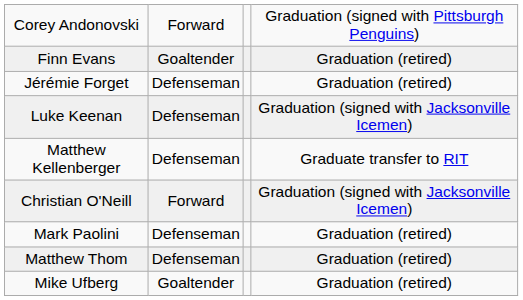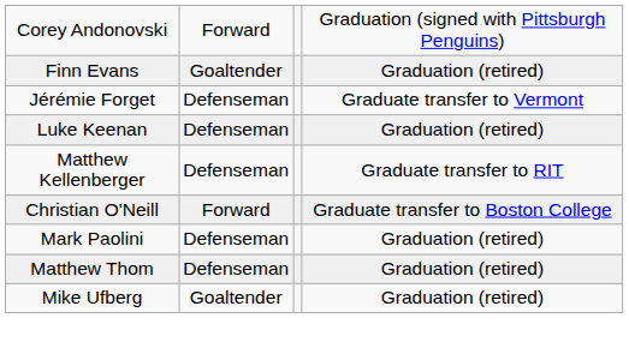Jérémie Forget | column 4: Graduation (retired) -> Graduate transfer to Vermont
Luke Keenan | column 4: Graduation (signed with Jacksonville Icemen) -> Graduation (retired)
Christian O'Neill | column 4: Graduation (signed with Jacksonville Icemen) -> Graduate transfer to Boston College
